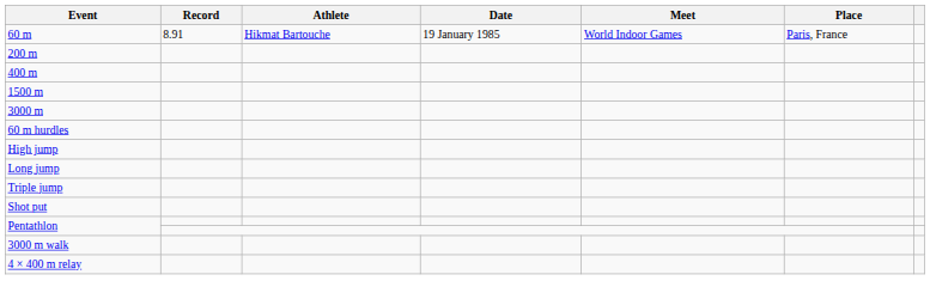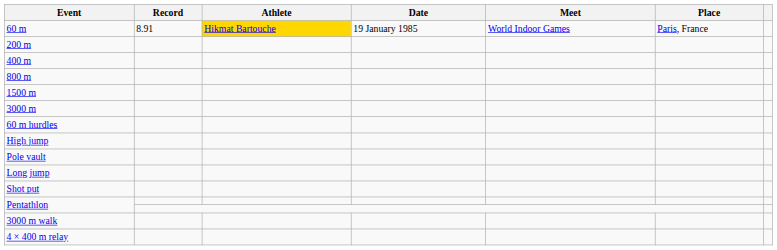60 m | Athlete: no background -> gold background
+ row: 800 m
+ row: Pole vault
- row: Triple jump
